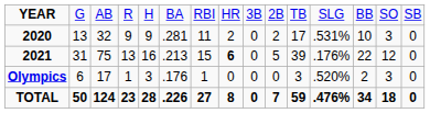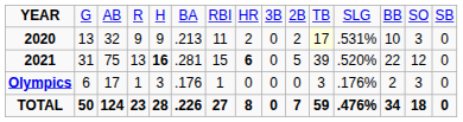2020 | column 6: .281 -> .213
2020 | column 11: no background -> lightyellow background
2021 | column 5: normal -> bold
2021 | column 6: .213 -> .281
2021 | column 12: .176% -> .520%
Olympics | column 12: .520% -> .176%
